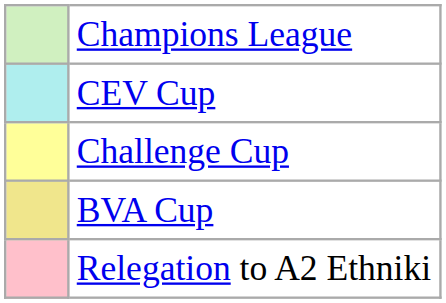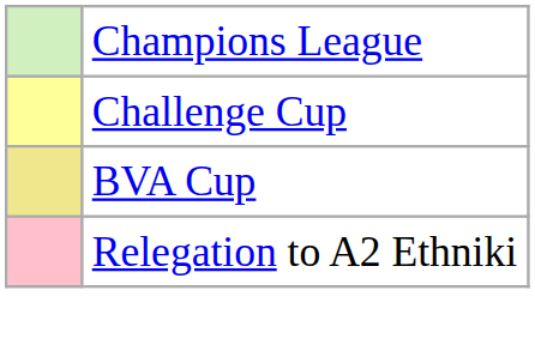- row: CEV Cup
